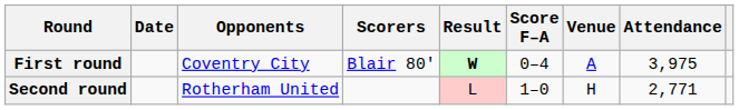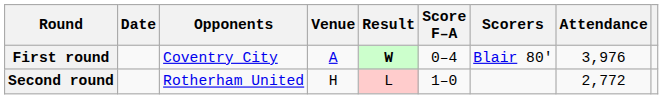columns swapped: Venue <-> Scorers
First round | Attendance: 3,975 -> 3,976
Second round | Attendance: 2,771 -> 2,772
